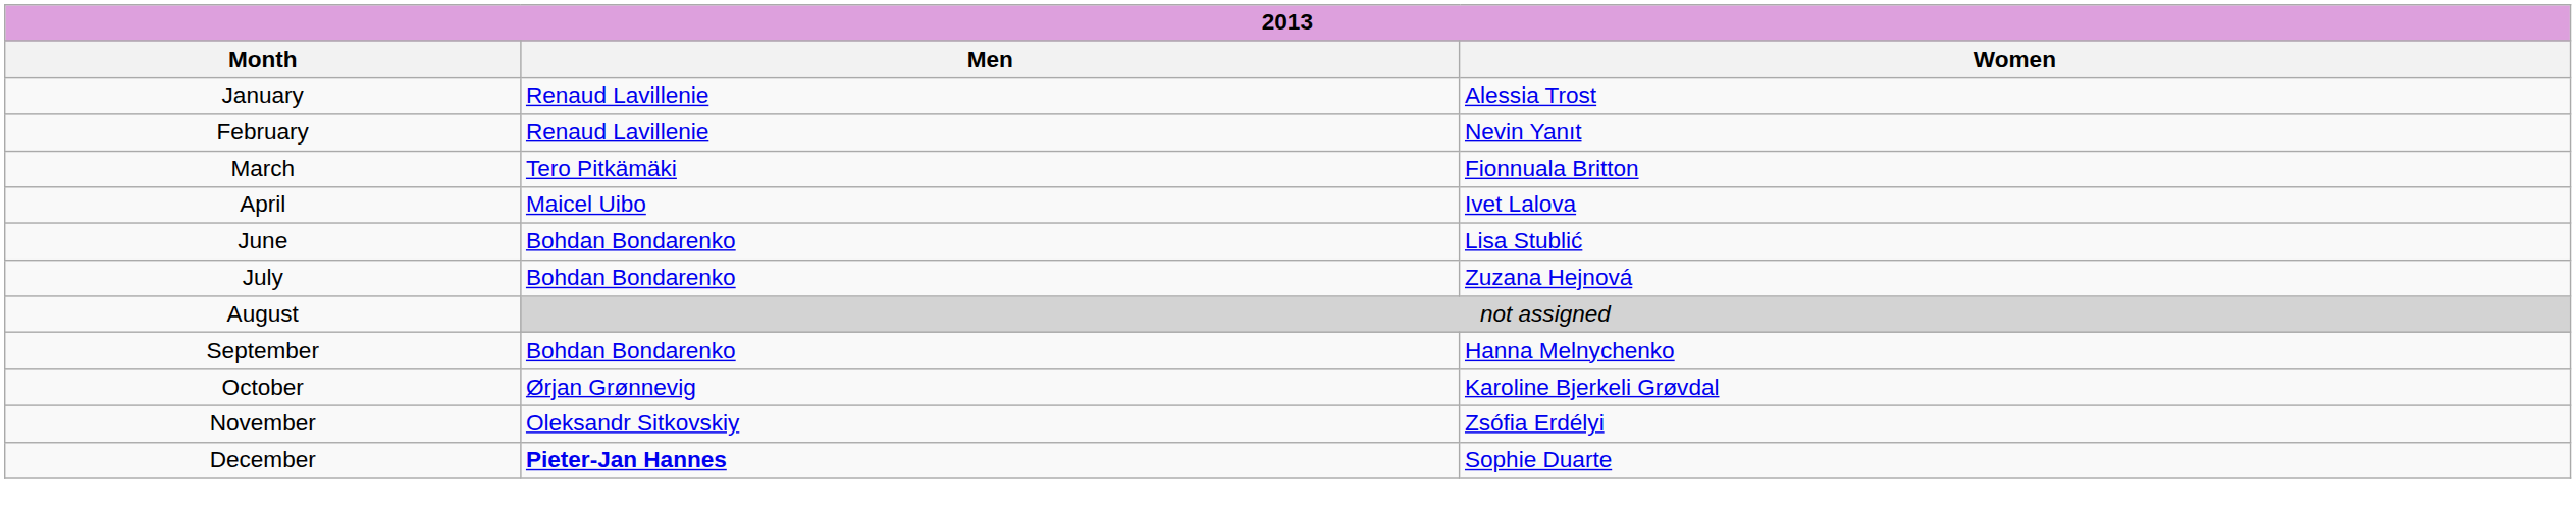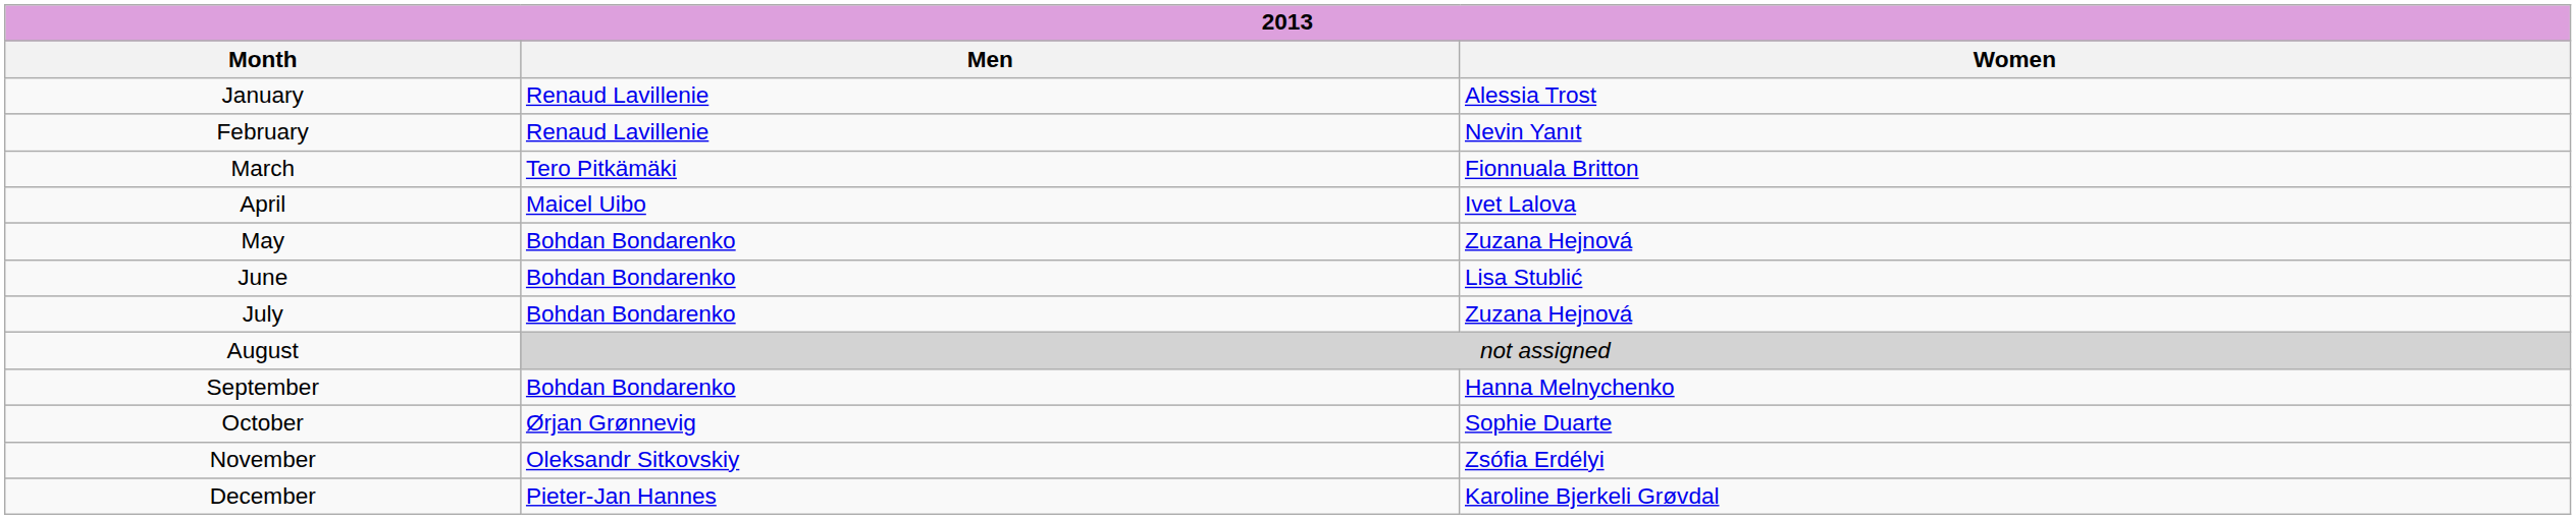+ row: May | Bohdan Bondarenko | Zuzana Hejnová
October | Women: Karoline Bjerkeli Grøvdal -> Sophie Duarte
December | Men: bold -> normal
December | Women: Sophie Duarte -> Karoline Bjerkeli Grøvdal
